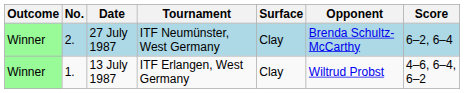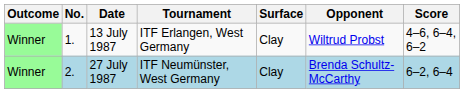rows swapped: 13 July 1987 <-> 27 July 1987
